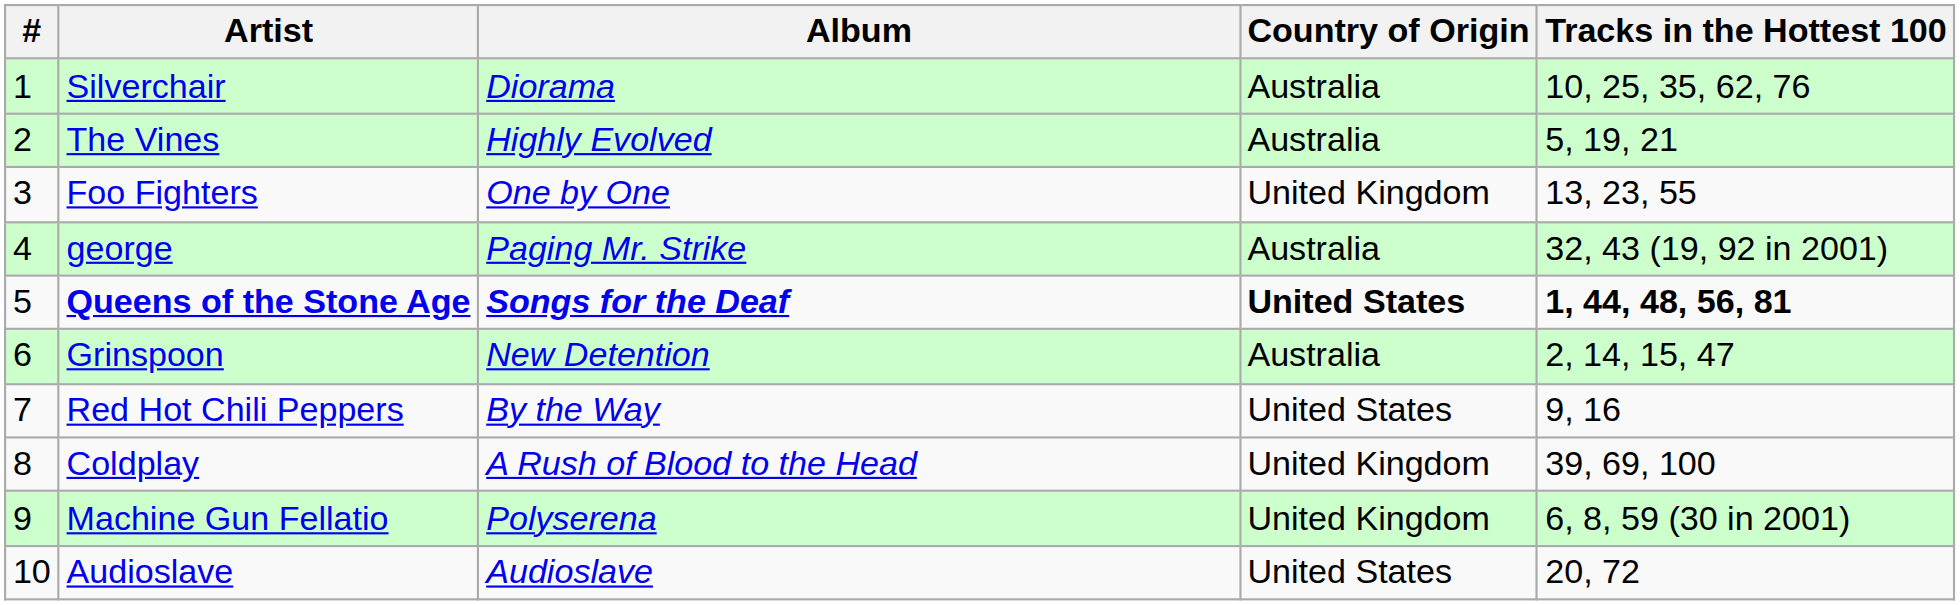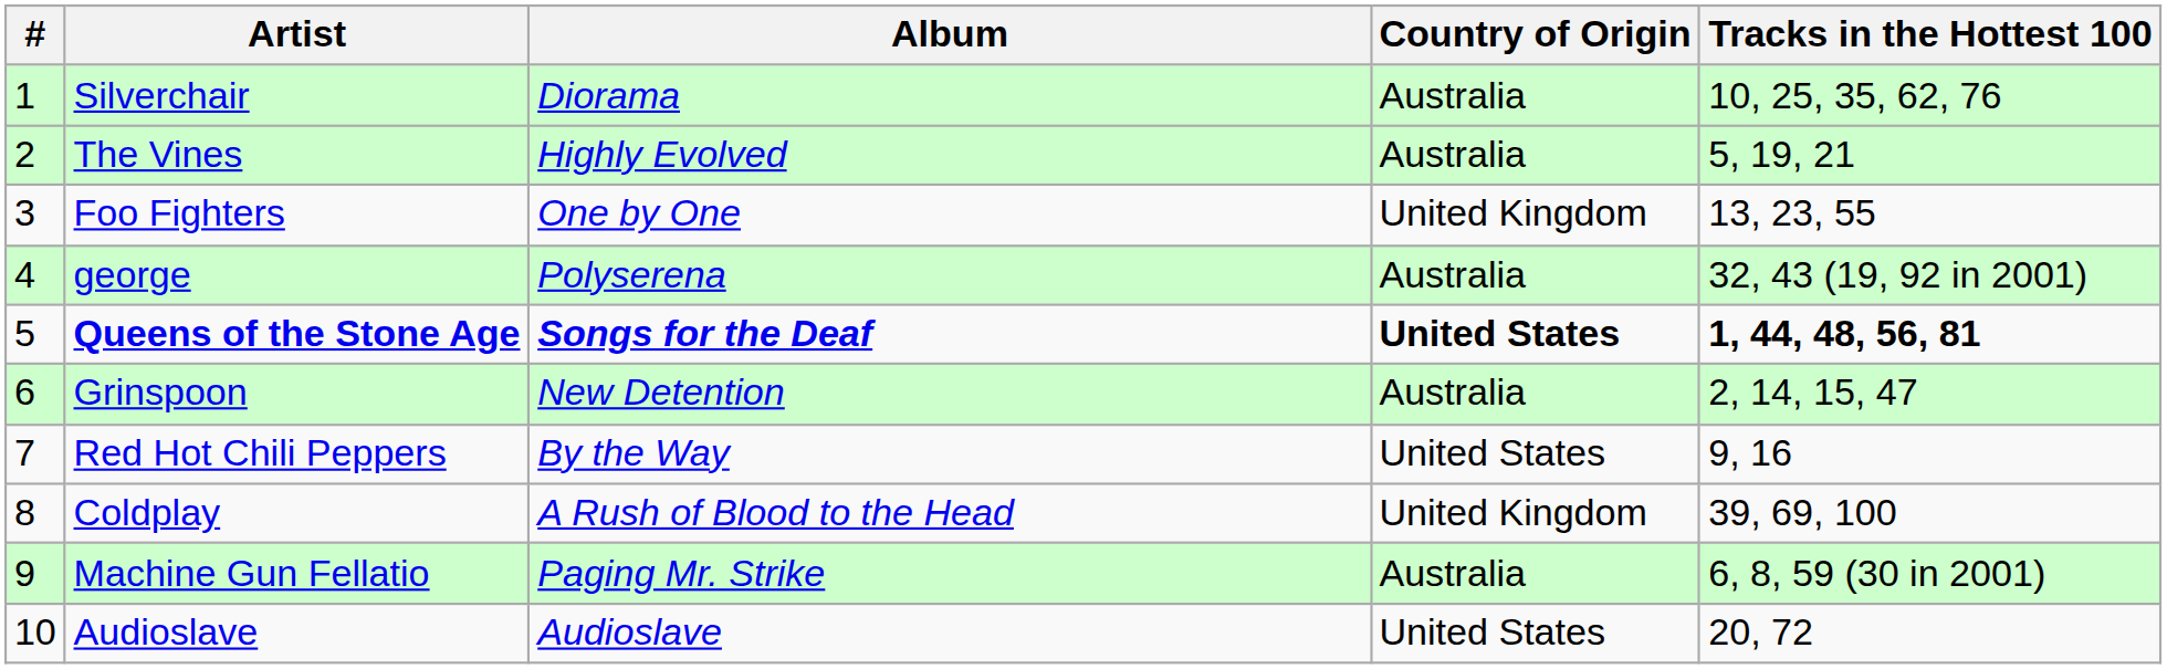george | Album: Paging Mr. Strike -> Polyserena
Machine Gun Fellatio | Album: Polyserena -> Paging Mr. Strike
Machine Gun Fellatio | Country of Origin: United Kingdom -> Australia
